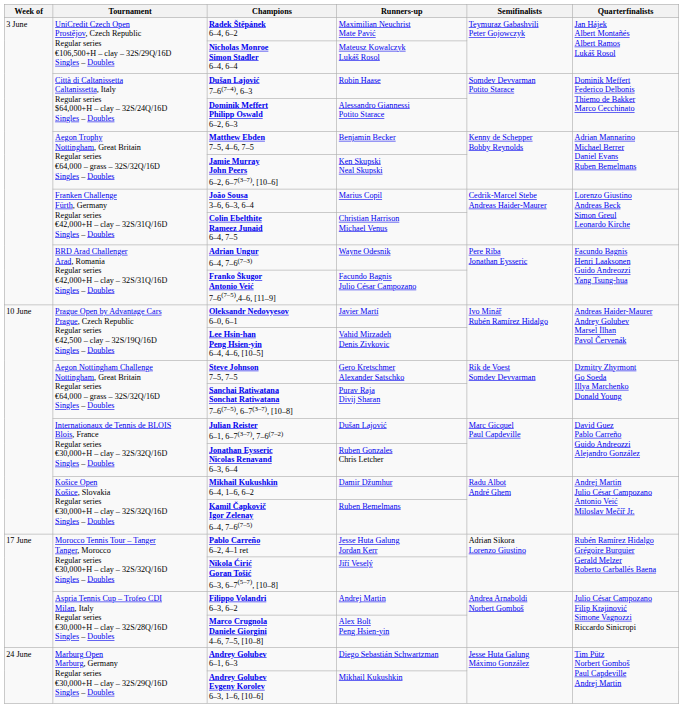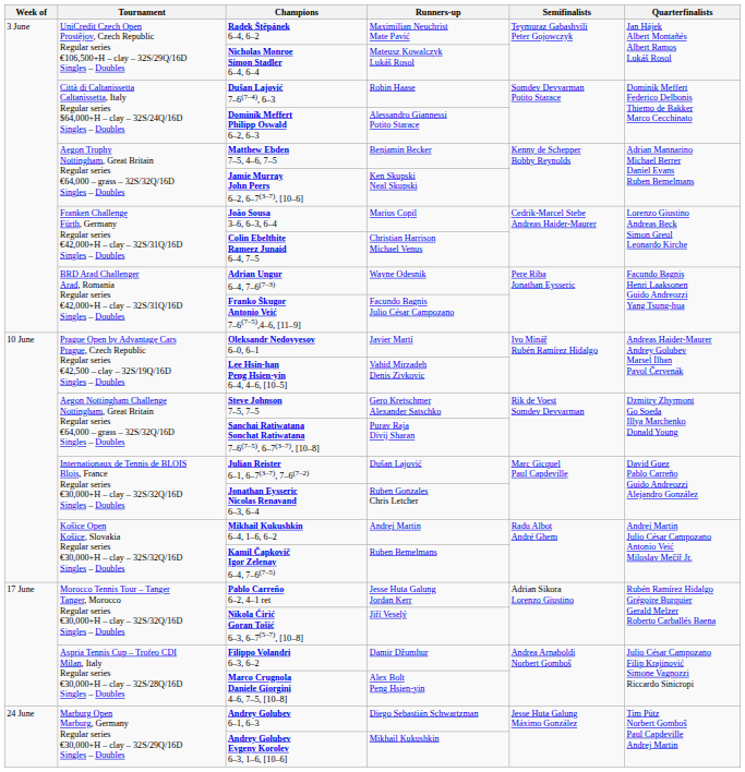Mikhail Kukushkin 6–4, 1–6, 6–2 | Runners-up: Damir Džumhur -> Andrej Martin
Filippo Volandri 6–3, 6–2 | Runners-up: Andrej Martin -> Damir Džumhur
